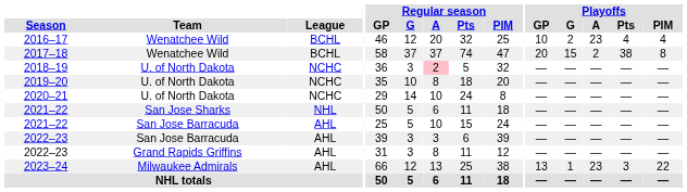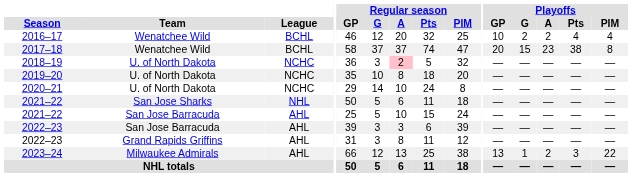2016–17 | Playoffs / A: 23 -> 2
2017–18 | Playoffs / A: 2 -> 23
2023–24 | Playoffs / A: 23 -> 2
